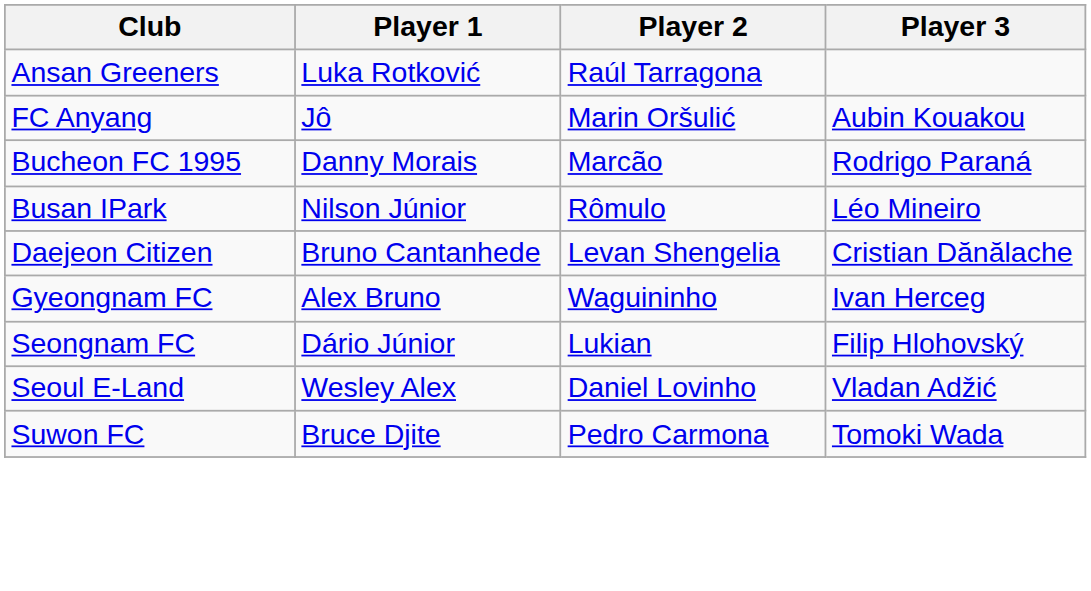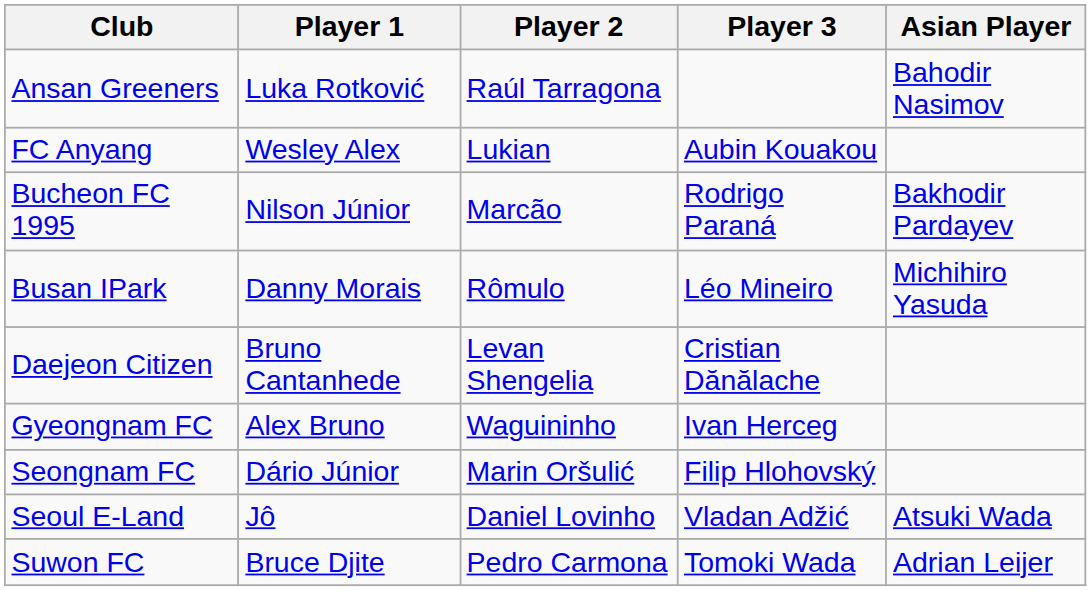+ column: Asian Player | Bahodir Nasimov | Bakhodir Pardayev | Michihiro Yasuda | Atsuki Wada | Adrian Leijer
FC Anyang | Player 1: Jô -> Wesley Alex
FC Anyang | Player 2: Marin Oršulić -> Lukian
Bucheon FC 1995 | Player 1: Danny Morais -> Nilson Júnior
Busan IPark | Player 1: Nilson Júnior -> Danny Morais
Seongnam FC | Player 2: Lukian -> Marin Oršulić
Seoul E-Land | Player 1: Wesley Alex -> Jô
